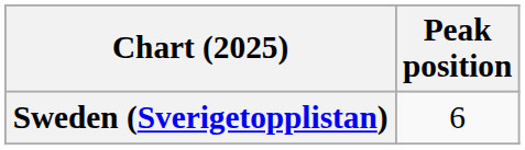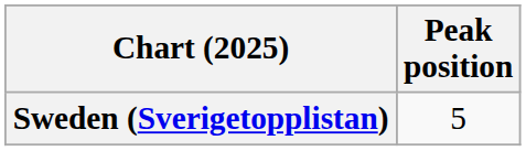Sweden (Sverigetopplistan) | Peak position: 6 -> 5
